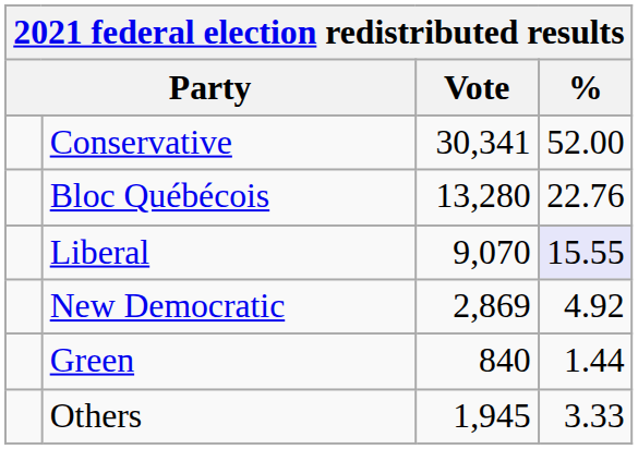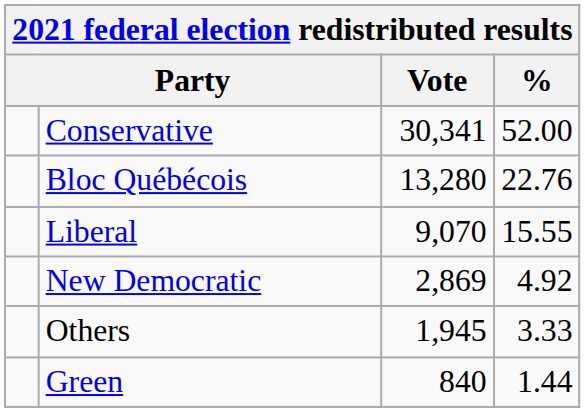Liberal | %: lavender background -> no background
rows swapped: Green <-> Others
